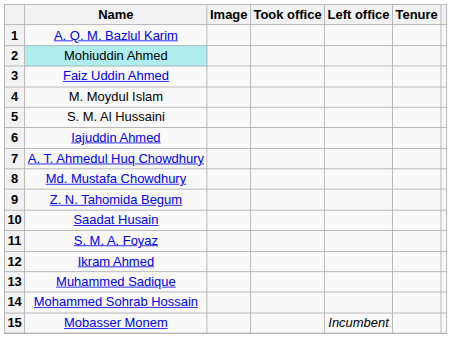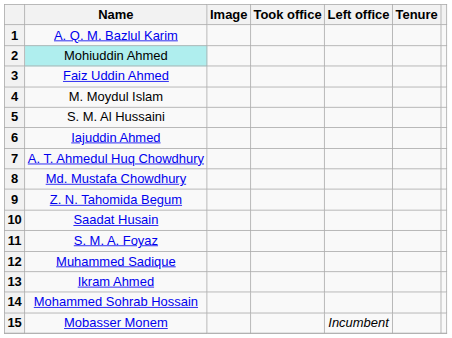12 | Name: Ikram Ahmed -> Muhammed Sadique
13 | Name: Muhammed Sadique -> Ikram Ahmed
